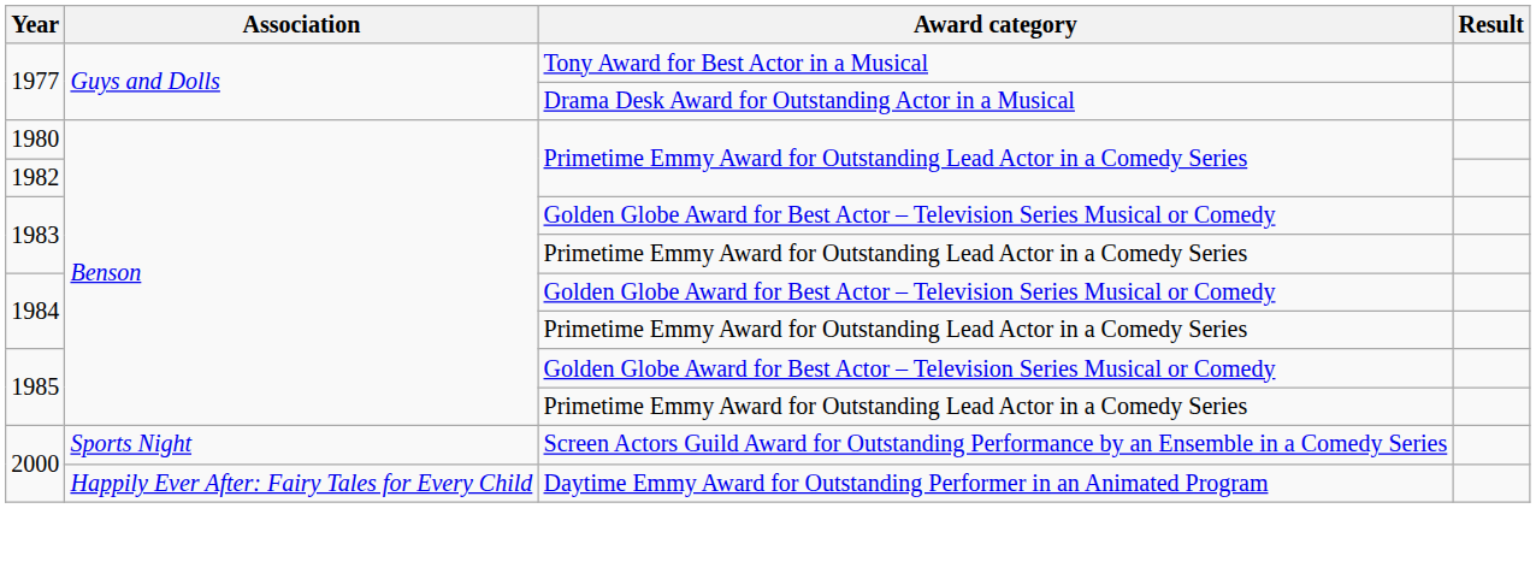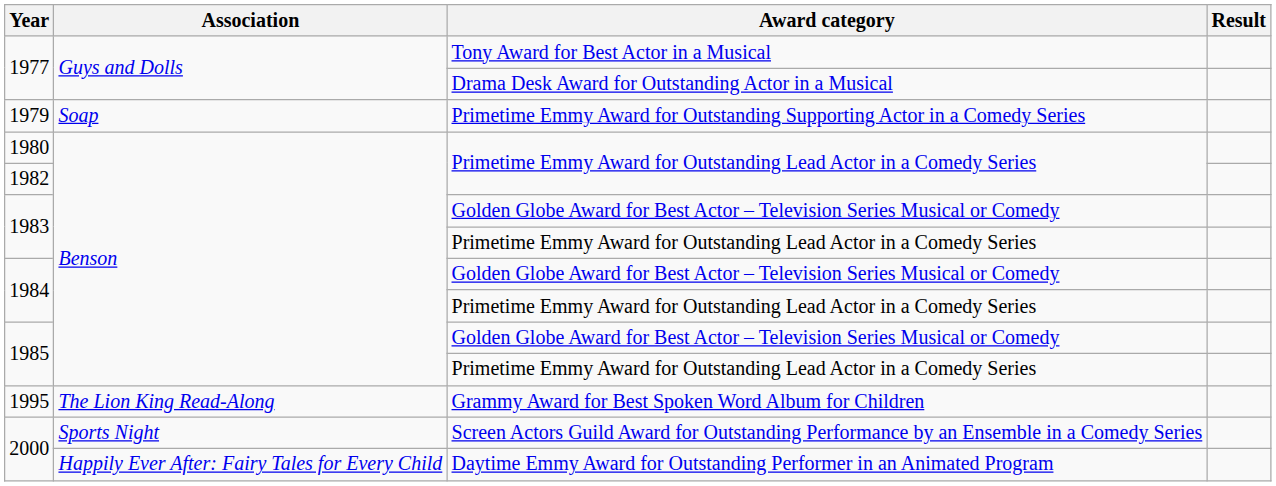+ row: 1979 | Soap | Primetime Emmy Award for Outstanding Supporting Actor in a Comedy Series
+ row: 1995 | The Lion King Read-Along | Grammy Award for Best Spoken Word Album for Children
